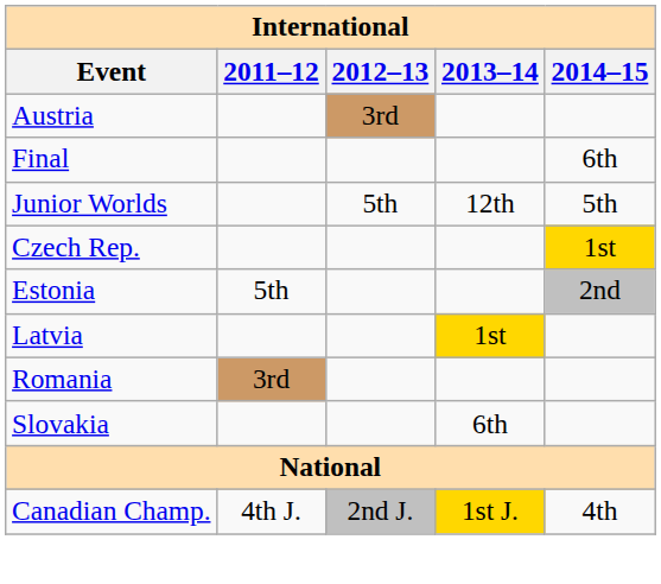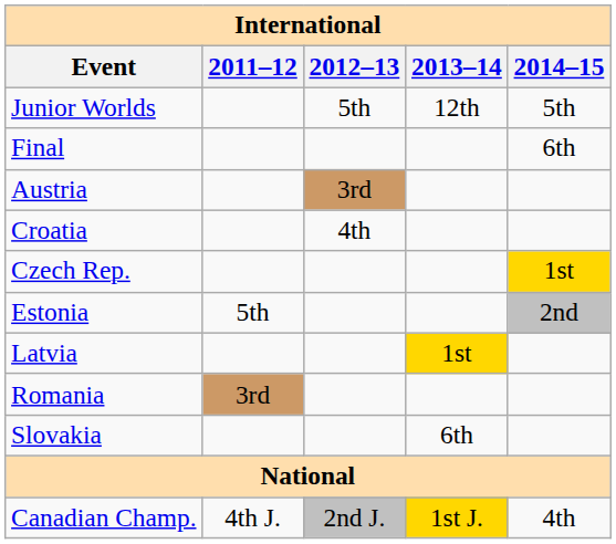rows swapped: Junior Worlds <-> Austria
+ row: Croatia | 4th
